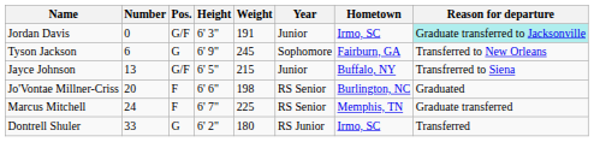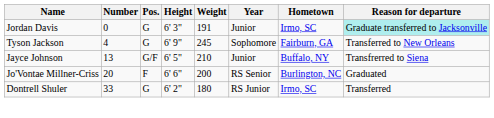Jordan Davis | Pos.: G/F -> G
Tyson Jackson | Number: 6 -> 4
Jayce Johnson | Weight: 215 -> 210
Jo'Vontae Millner-Criss | Weight: 198 -> 200
- row: Marcus Mitchell | 24 | F | 6' 7" | 225 | RS Senior | Memphis, TN | Graduate transferred
